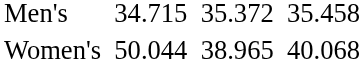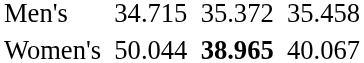Women's | column 5: normal -> bold
Women's | column 7: 40.068 -> 40.067
